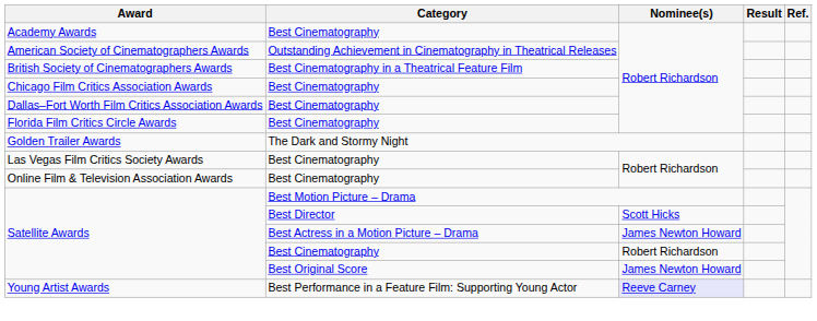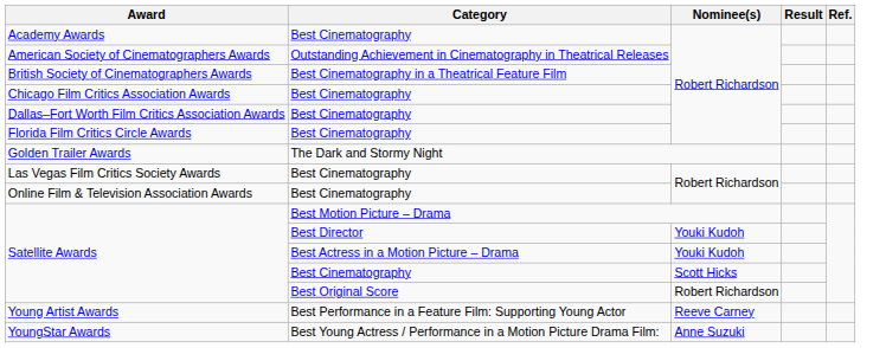Satellite Awards / Best Director | Nominee(s): Scott Hicks -> Youki Kudoh
Satellite Awards / Best Actress in a Motion Picture – Drama | Nominee(s): James Newton Howard -> Youki Kudoh
Satellite Awards / Best Cinematography | Nominee(s): Robert Richardson -> Scott Hicks
Satellite Awards / Best Original Score | Nominee(s): James Newton Howard -> Robert Richardson
Young Artist Awards | Nominee(s): lavender background -> no background
+ row: YoungStar Awards | Best Young Actress / Performance in a Motion Picture Drama Film: | Anne Suzuki
